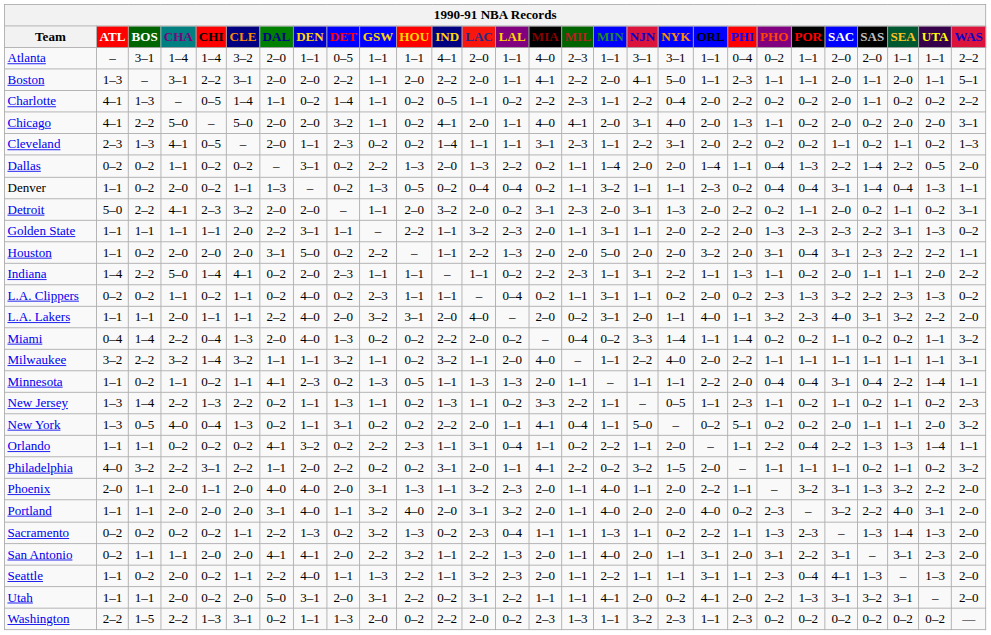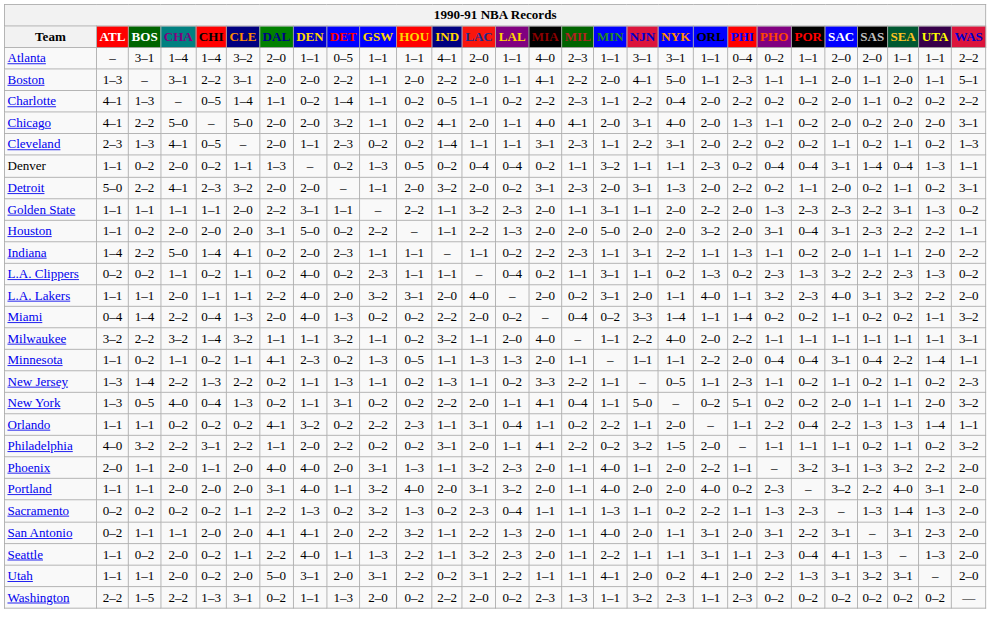- row: Dallas | 0–2 | 0–2 | 1–1 | 0–2 | 0–2 | – | 3–1 | 0–2 | 2–2 | 1–3 | 2–0 | 1–3 | 2–2 | 0–2 | 1–1 | 1–4 | 2–0 | 2–0 | 1–4 | 1–1 | 0–4 | 1–3 | 2–2 | 1–4 | 2–2 | 0–5 | 2–0
L.A. Clippers | ORL: 2–0 -> 1–3
